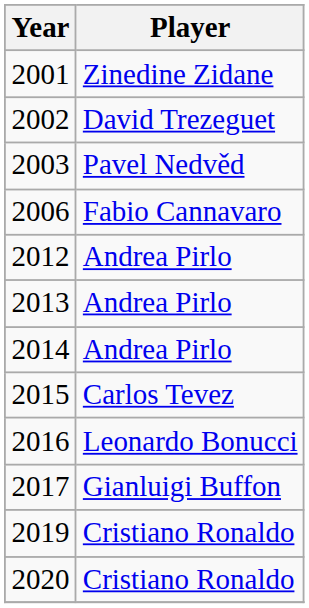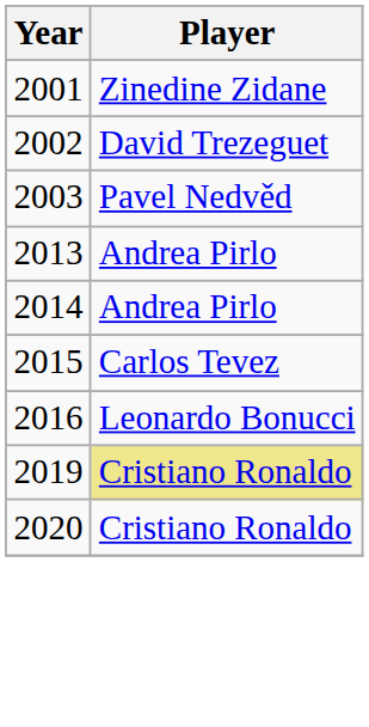- row: 2006 | Fabio Cannavaro
- row: 2012 | Andrea Pirlo
- row: 2017 | Gianluigi Buffon
2019 | Player: no background -> khaki background
